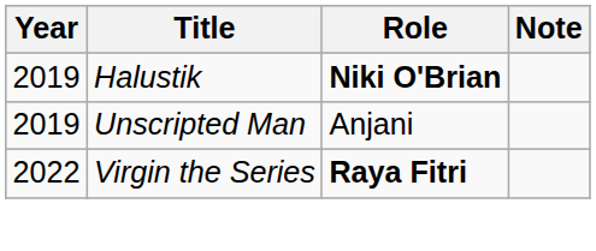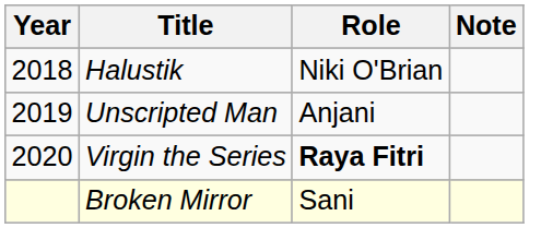Halustik | Year: 2019 -> 2018
Halustik | Role: bold -> normal
Virgin the Series | Year: 2022 -> 2020
+ row: Broken Mirror | Sani
